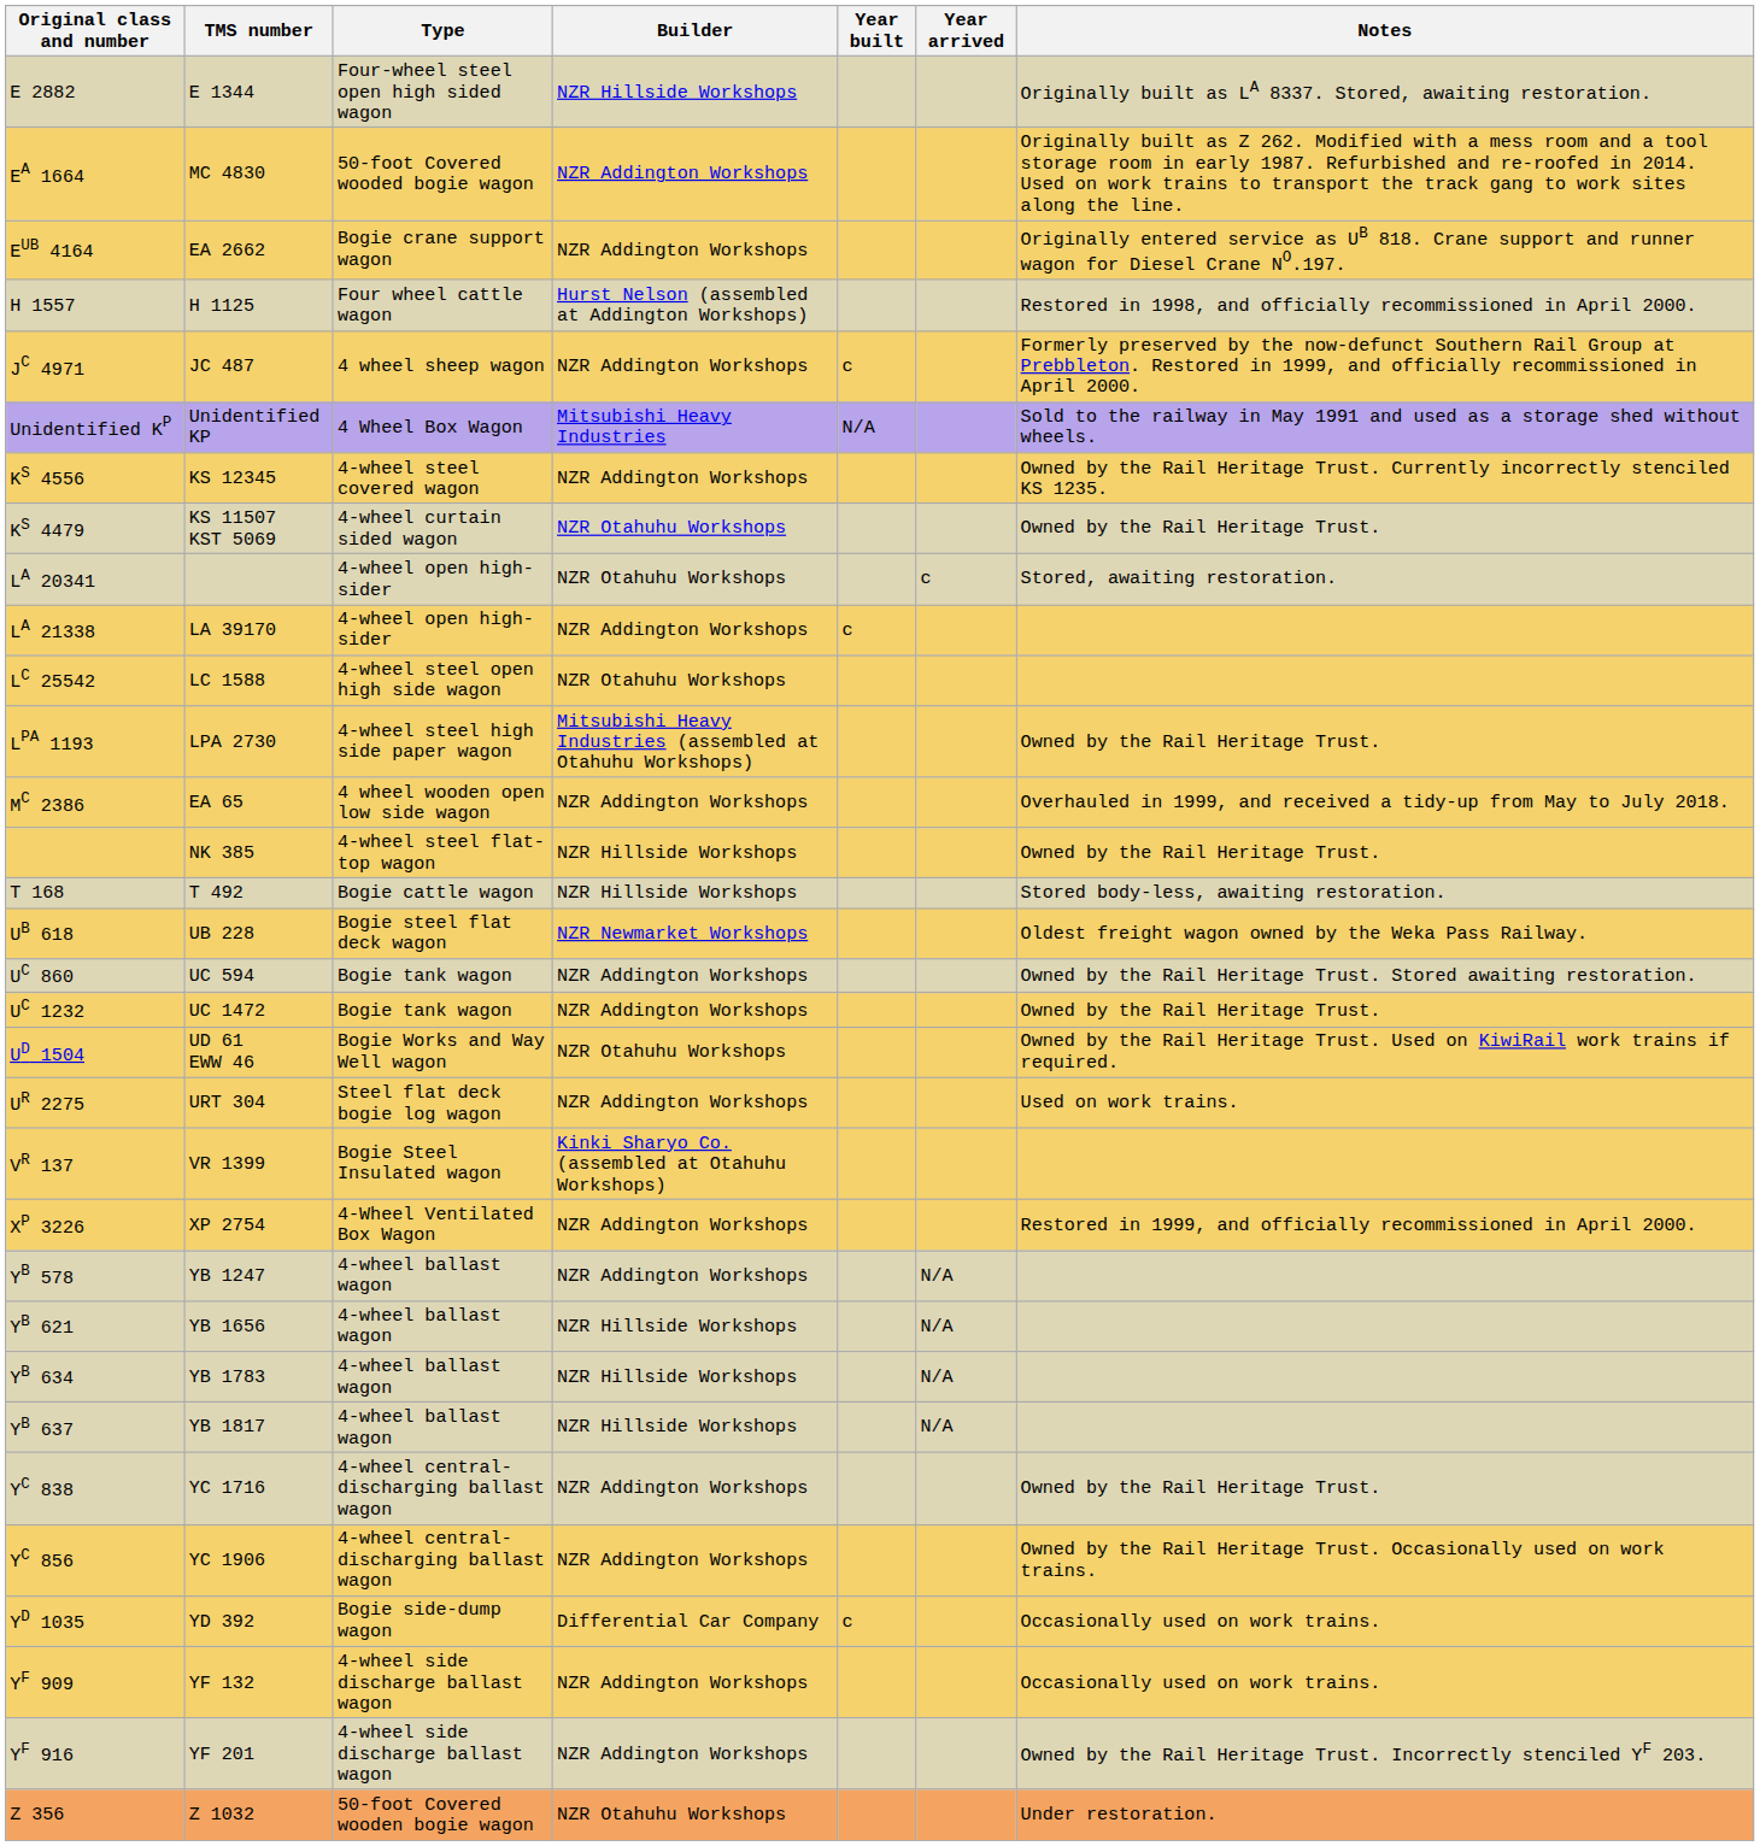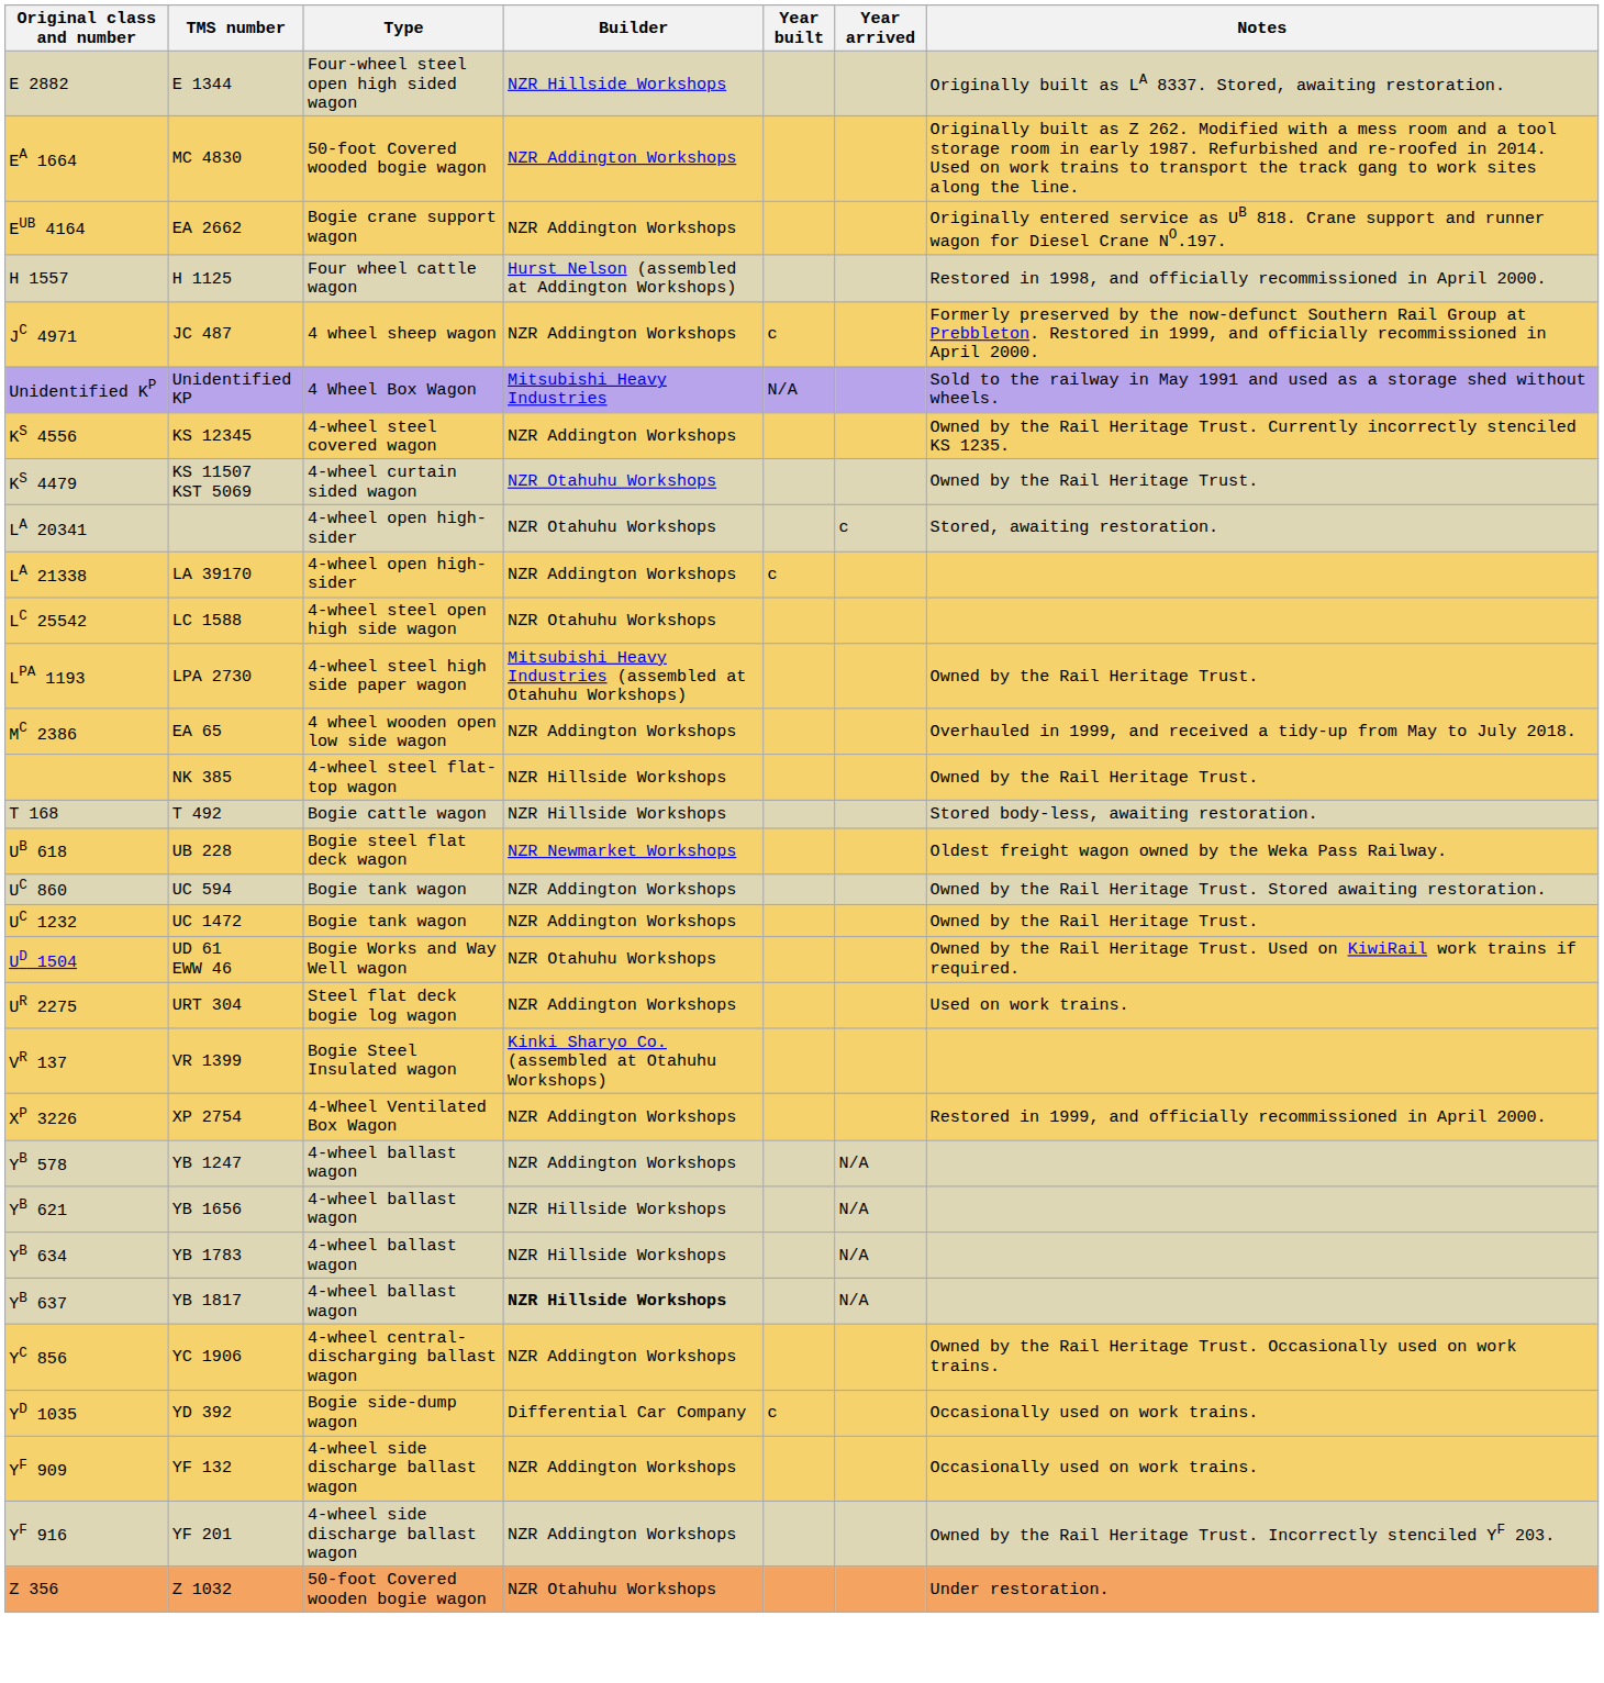YB 637 | Builder: normal -> bold
- row: YC 838 | YC 1716 | 4-wheel central-discharging ballast wagon | NZR Addington Workshops | Owned by the Rail Heritage Trust.
